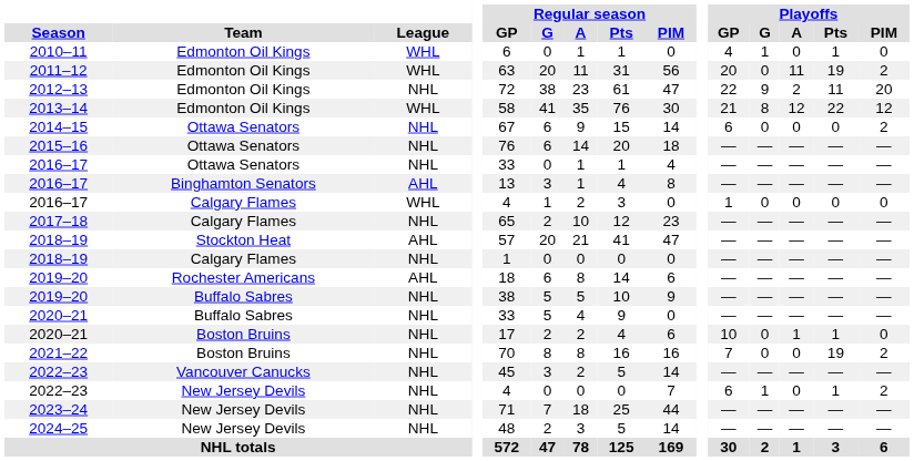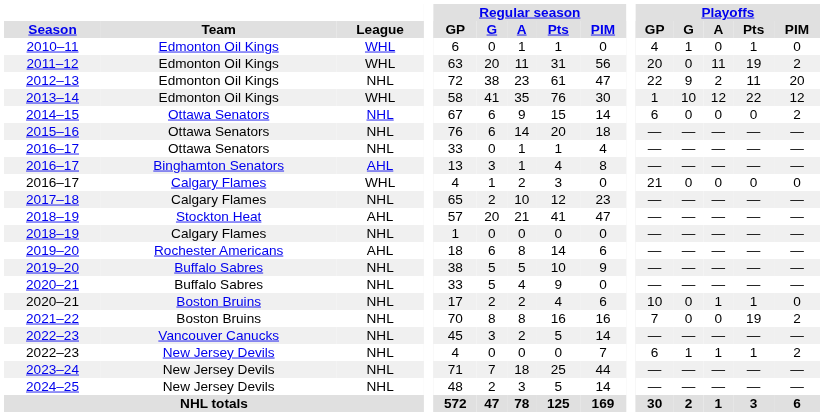2013–14 | Playoffs / GP: 21 -> 1
2013–14 | Playoffs / G: 8 -> 10
2016–17 / Calgary Flames | Playoffs / GP: 1 -> 21
2022–23 / New Jersey Devils | Playoffs / A: 0 -> 1
